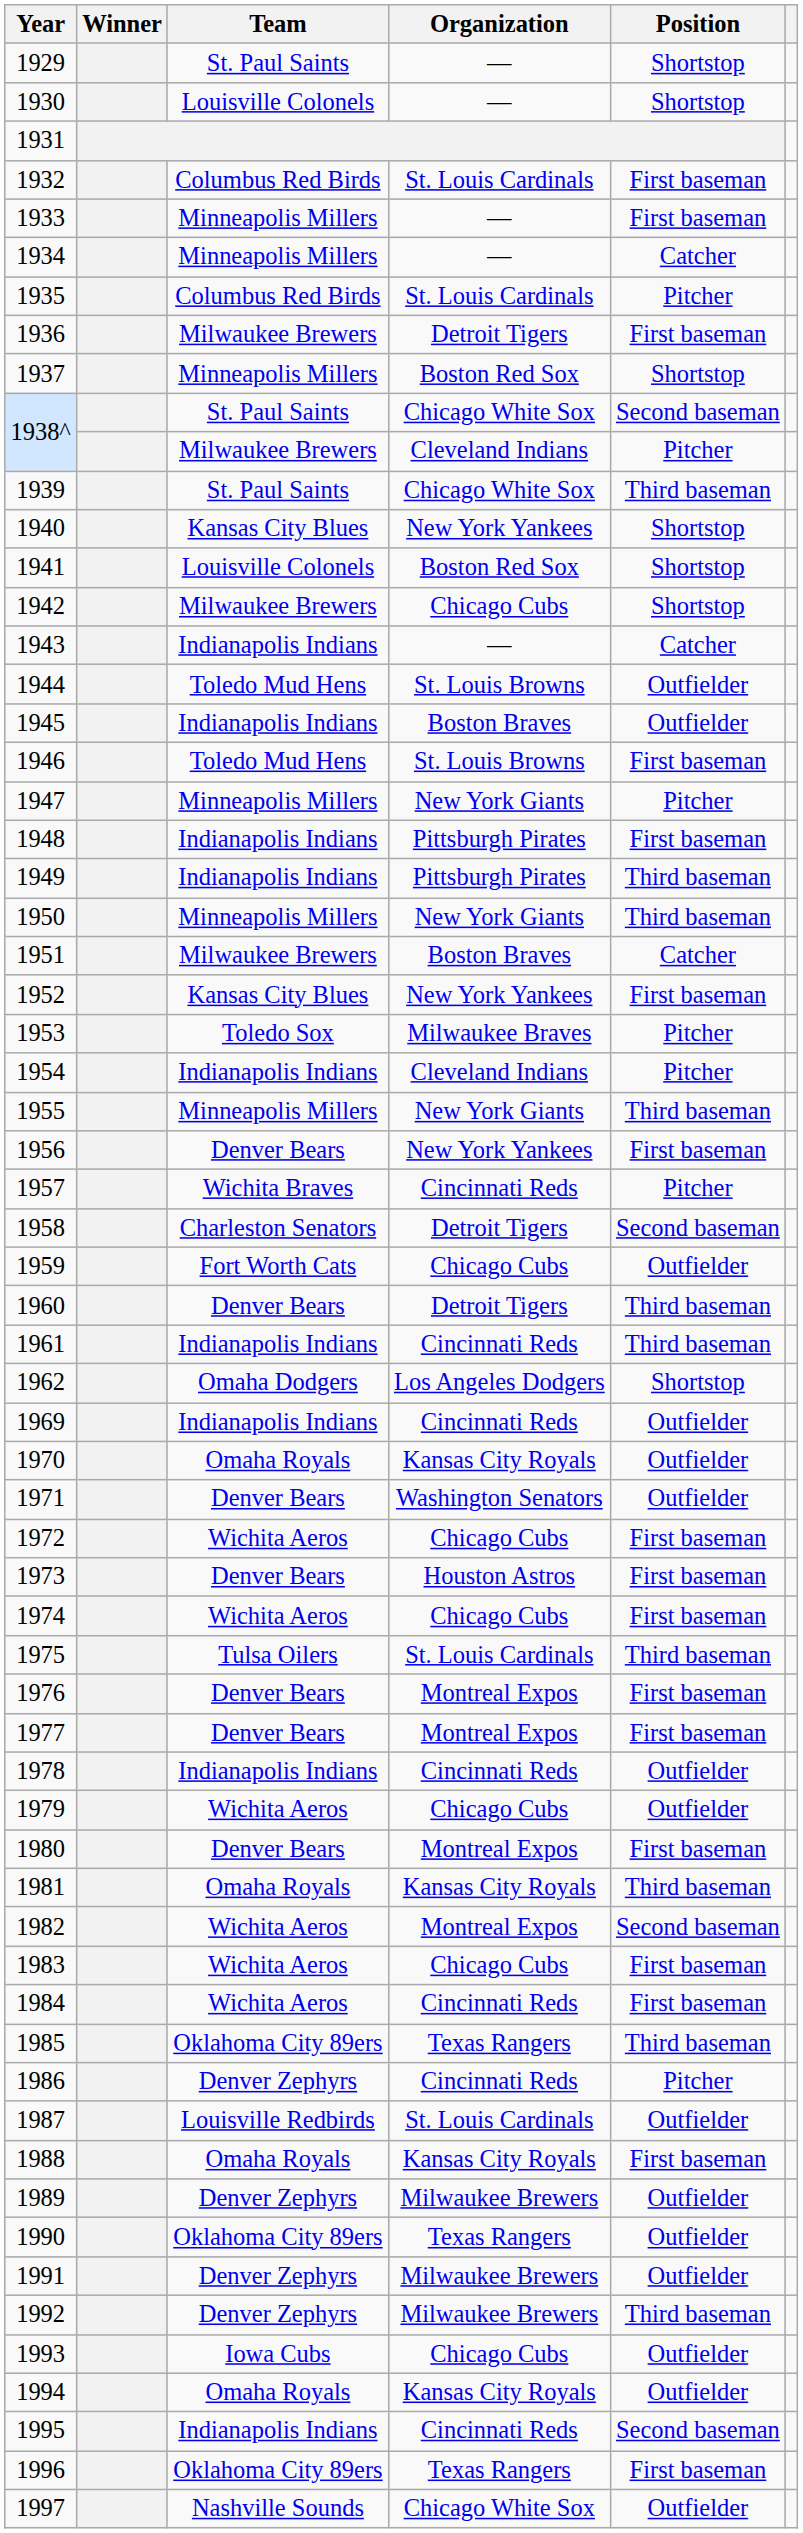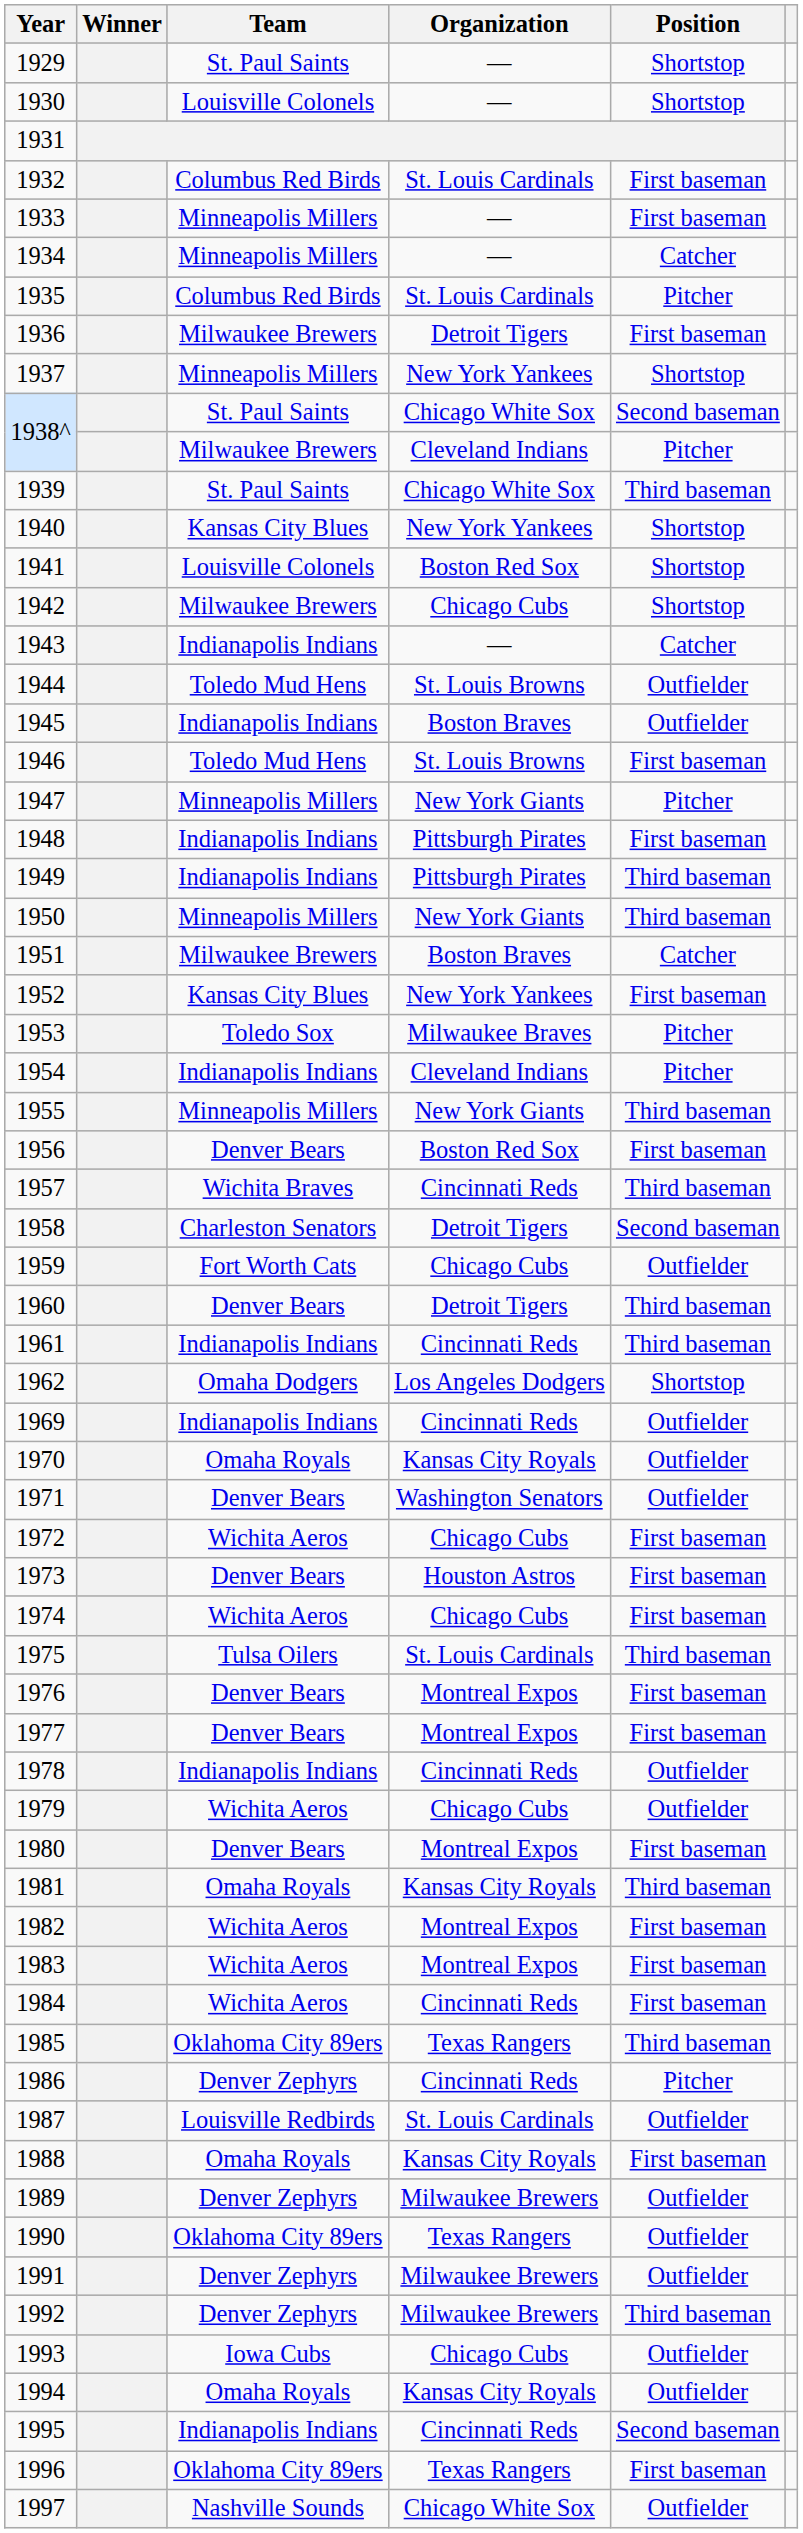1937 | Organization: Boston Red Sox -> New York Yankees
1956 | Organization: New York Yankees -> Boston Red Sox
1957 | Position: Pitcher -> Third baseman
1982 | Position: Second baseman -> First baseman
1983 | Organization: Chicago Cubs -> Montreal Expos
